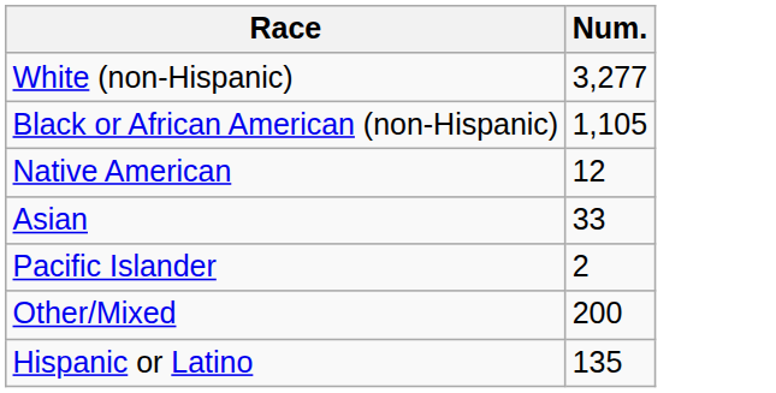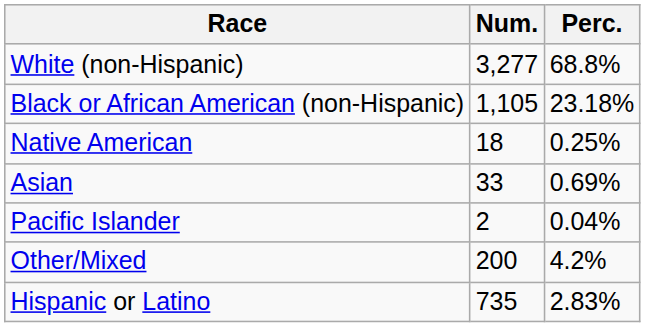+ column: Perc. | 68.8% | 23.18% | 0.25% | 0.69% | 0.04% | 4.2% | 2.83%
Native American | Num.: 12 -> 18
Hispanic or Latino | Num.: 135 -> 735
